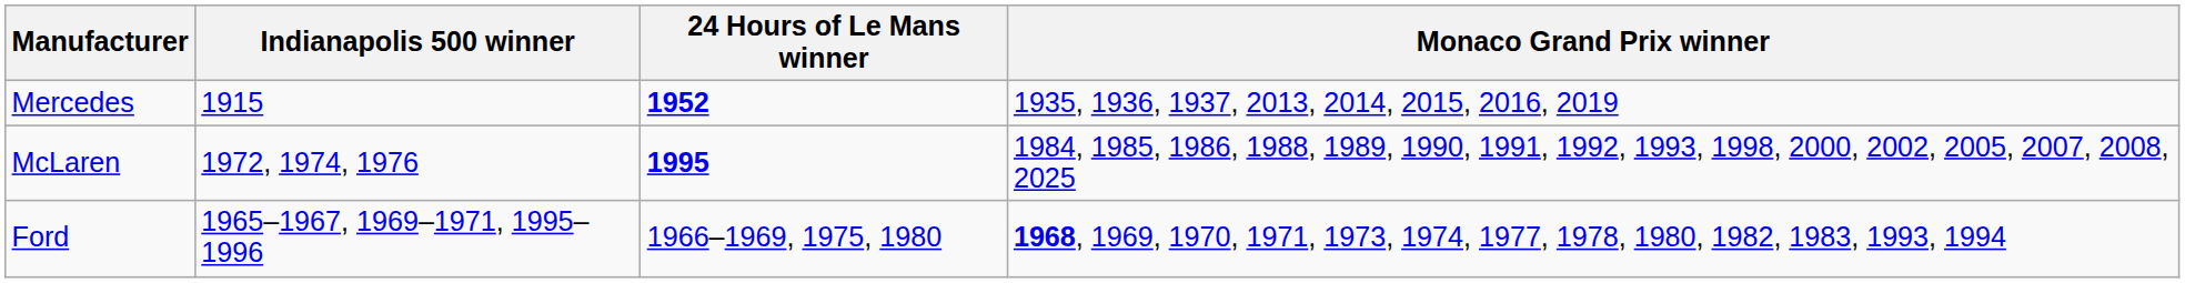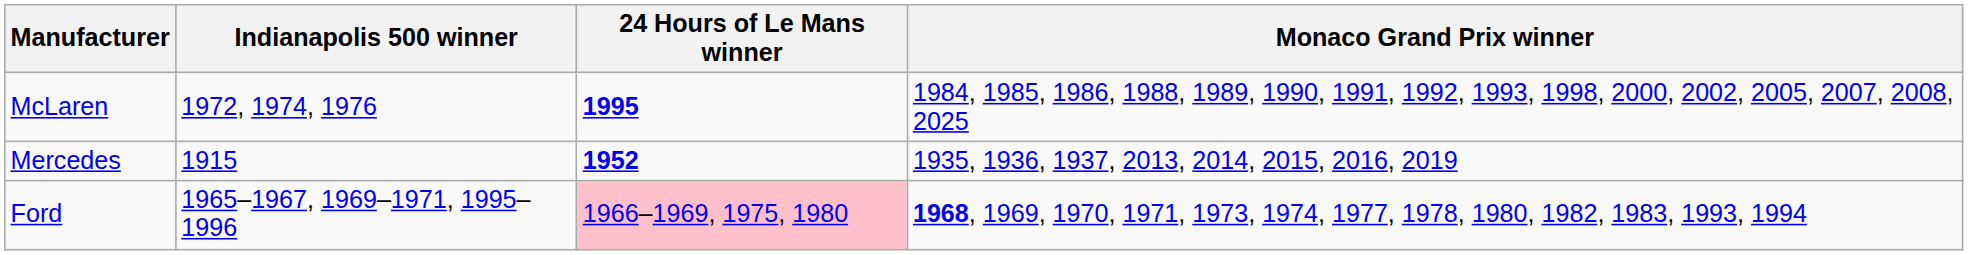rows swapped: McLaren <-> Mercedes
Ford | 24 Hours of Le Mans winner: no background -> pink background
